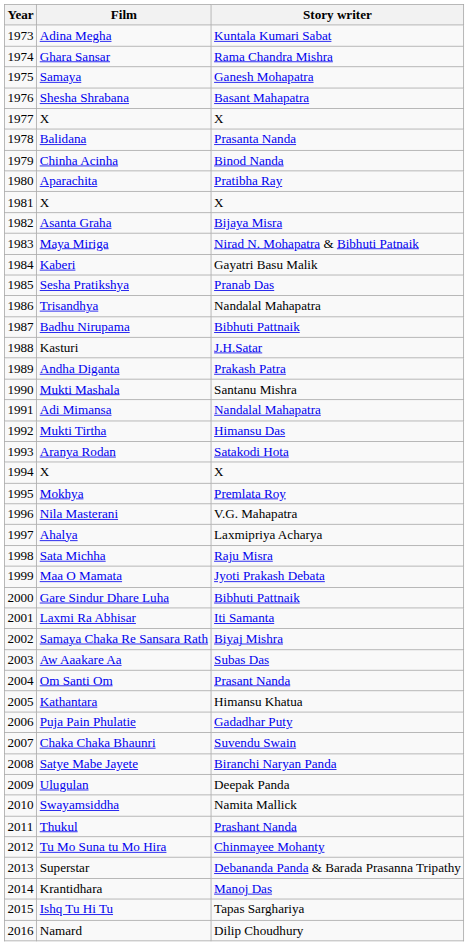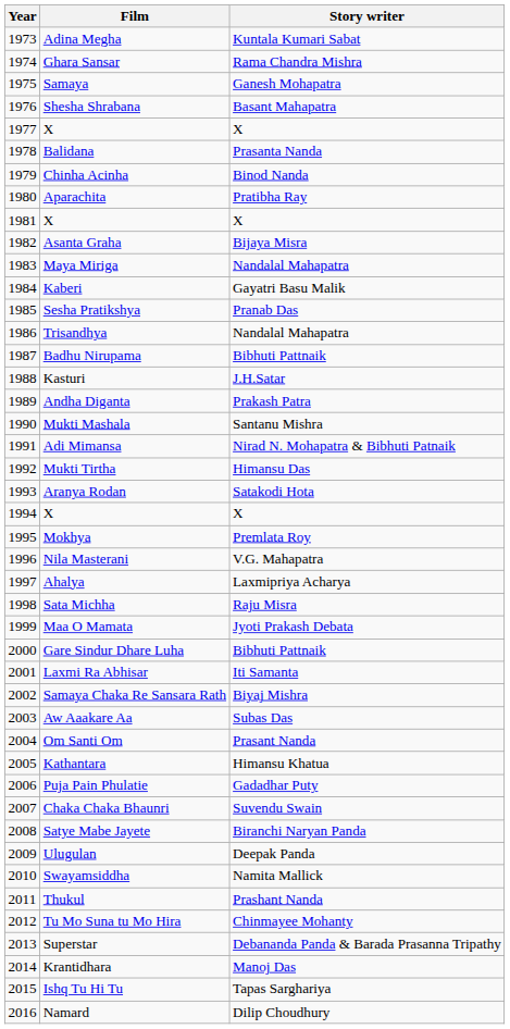Maya Miriga | Story writer: Nirad N. Mohapatra & Bibhuti Patnaik -> Nandalal Mahapatra
Adi Mimansa | Story writer: Nandalal Mahapatra -> Nirad N. Mohapatra & Bibhuti Patnaik
